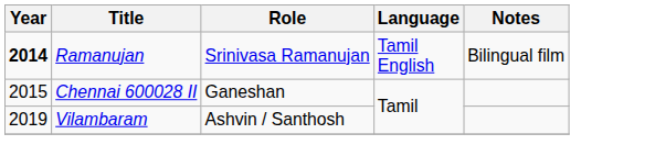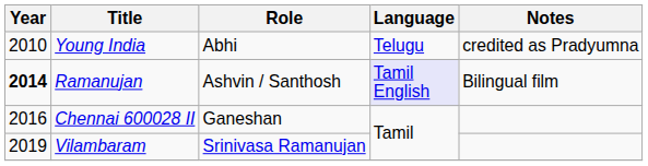+ row: 2010 | Young India | Abhi | Telugu | credited as Pradyumna
Ramanujan | Role: Srinivasa Ramanujan -> Ashvin / Santhosh
Ramanujan | Language: no background -> lavender background
Chennai 600028 II | Year: 2015 -> 2016
Vilambaram | Role: Ashvin / Santhosh -> Srinivasa Ramanujan
